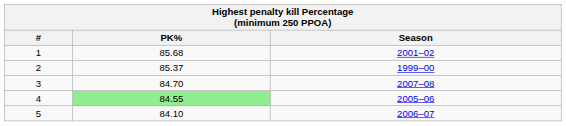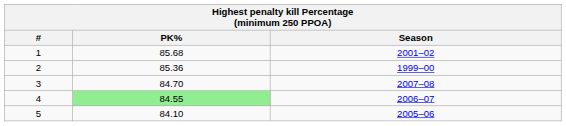2 | PK%: 85.37 -> 85.36
4 | Season: 2005–06 -> 2006–07
5 | Season: 2006–07 -> 2005–06
